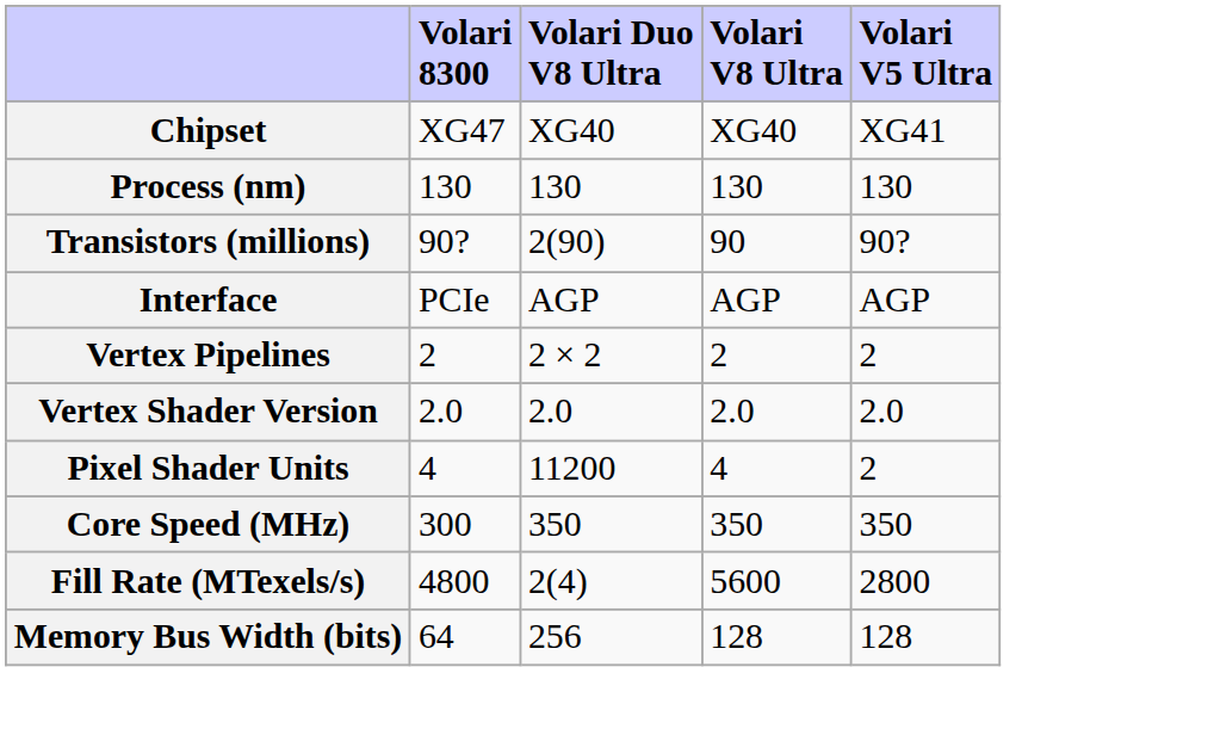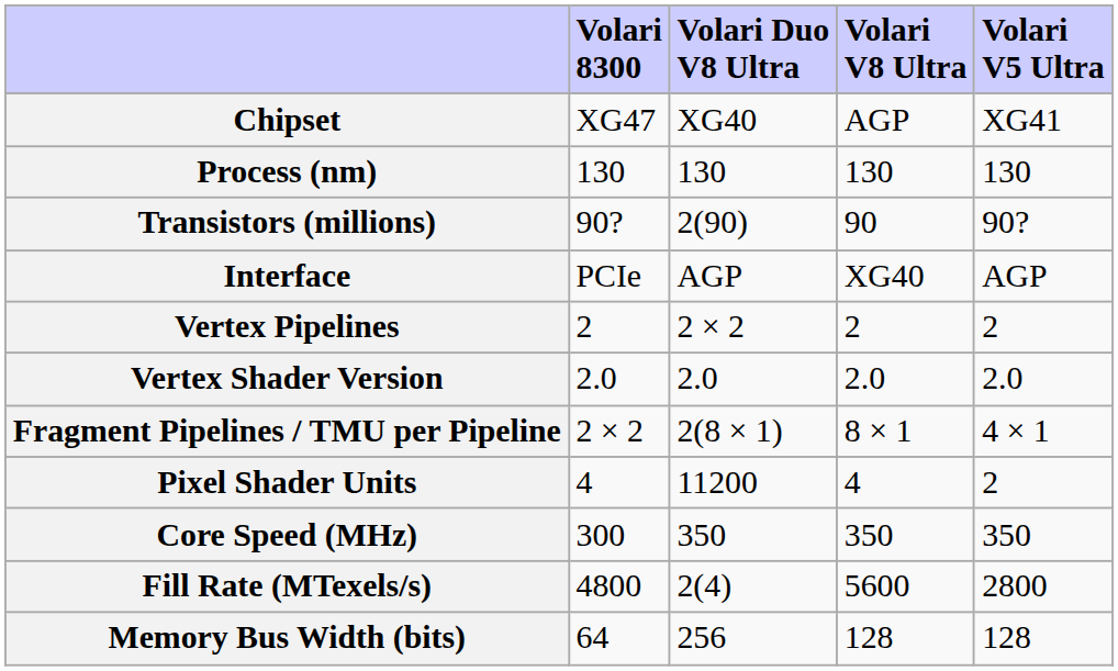Chipset | Volari V8 Ultra: XG40 -> AGP
Interface | Volari V8 Ultra: AGP -> XG40
+ row: Fragment Pipelines / TMU per Pipeline | 2 × 2 | 2(8 × 1) | 8 × 1 | 4 × 1
